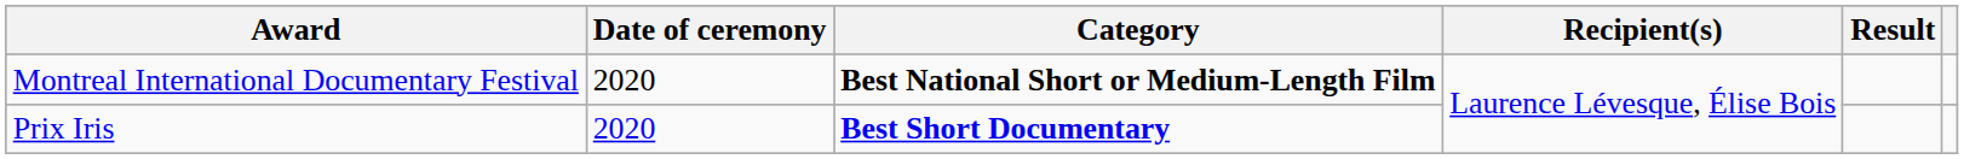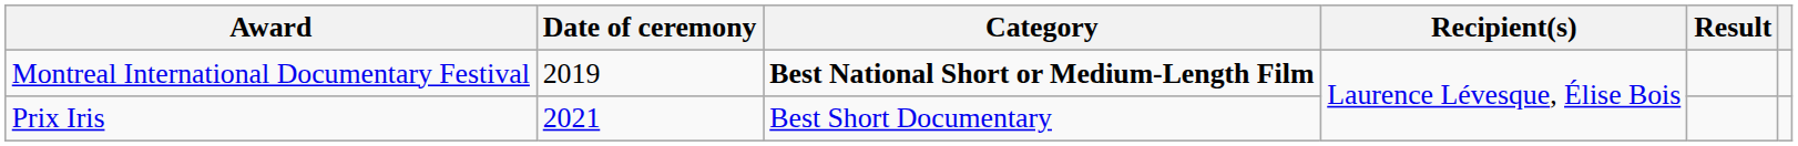Montreal International Documentary Festival | Date of ceremony: 2020 -> 2019
Prix Iris | Date of ceremony: 2020 -> 2021
Prix Iris | Category: bold -> normal
